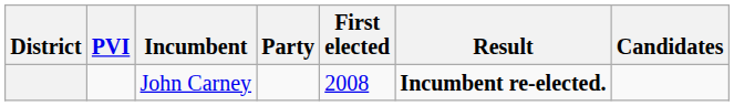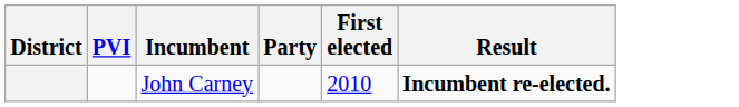- column: Candidates
John Carney | First elected: 2008 -> 2010
